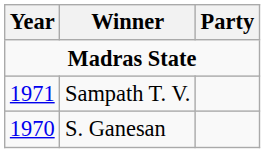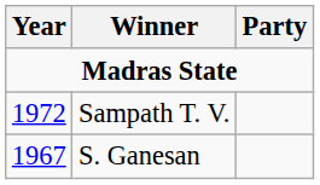Sampath T. V. | Year: 1971 -> 1972
S. Ganesan | Year: 1970 -> 1967
